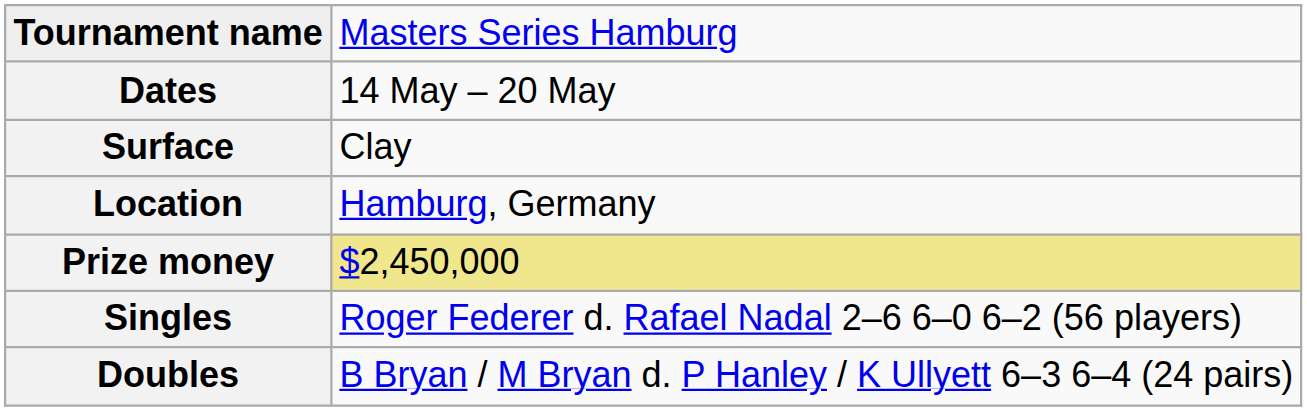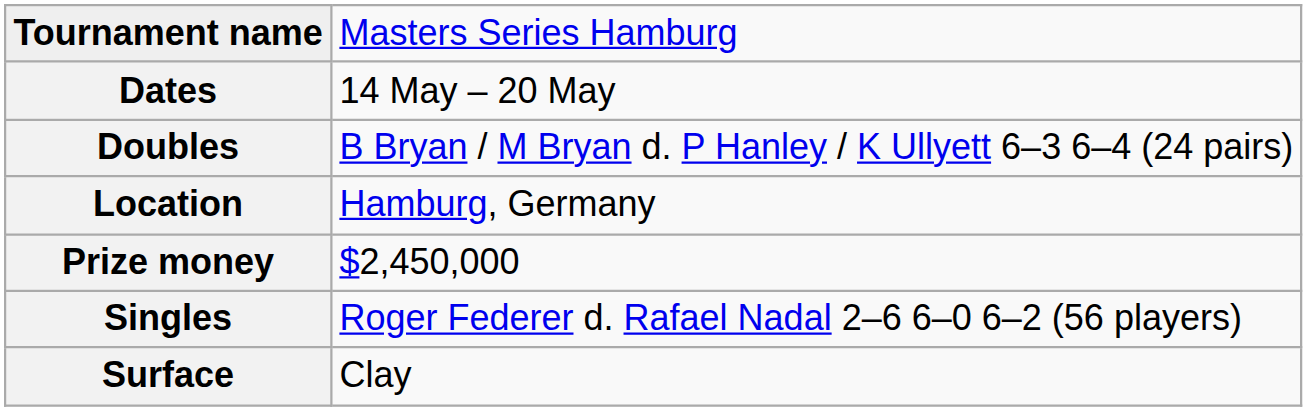rows swapped: Surface <-> Doubles
Prize money | column 2: khaki background -> no background
